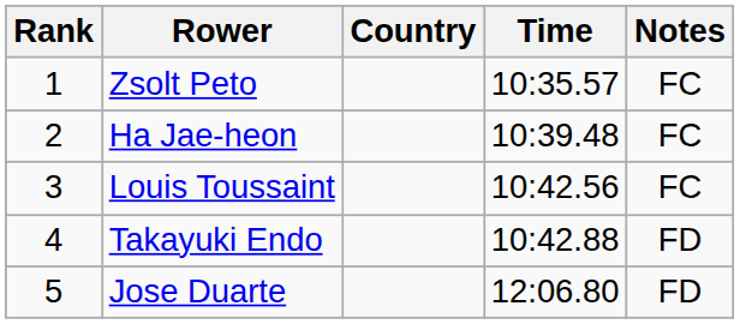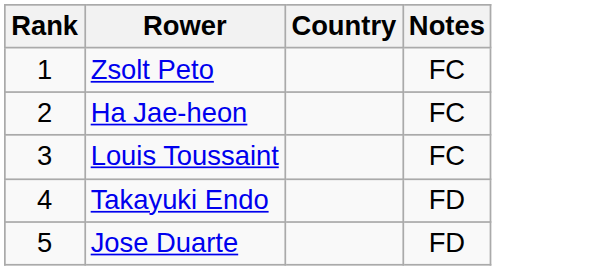- column: Time | 10:35.57 | 10:39.48 | 10:42.56 | 10:42.88 | 12:06.80
